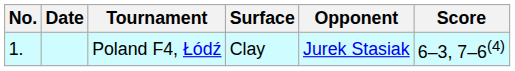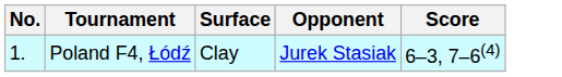- column: Date
